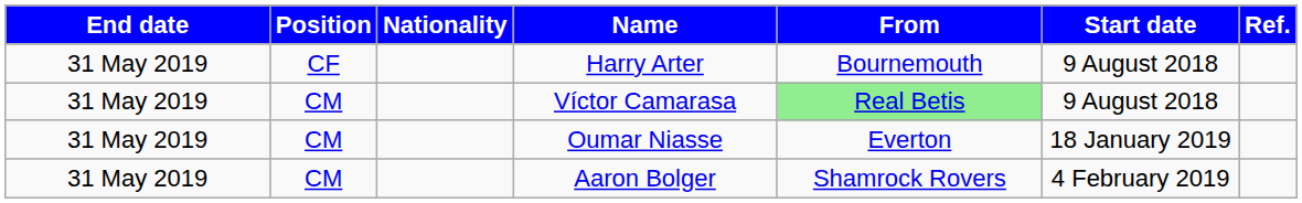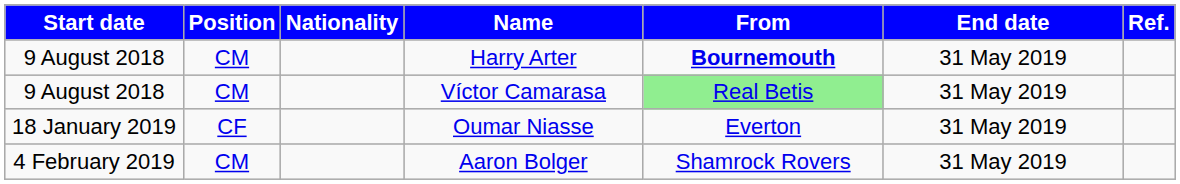columns swapped: Start date <-> End date
Harry Arter | Position: CF -> CM
Harry Arter | From: normal -> bold
Oumar Niasse | Position: CM -> CF
